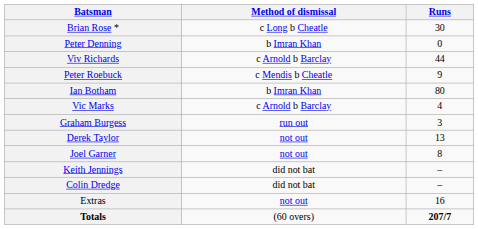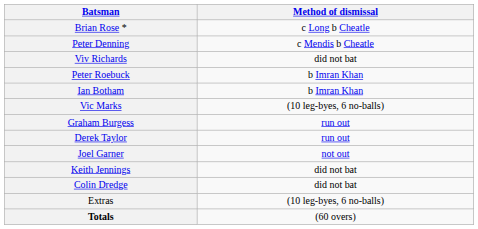- column: Runs | 30 | 0 | 44 | 9 | 80 | 4 | 3 | 13 | 8 | – | – | 16 | 207/7
Peter Denning | Method of dismissal: b Imran Khan -> c Mendis b Cheatle
Viv Richards | Method of dismissal: c Arnold b Barclay -> did not bat
Peter Roebuck | Method of dismissal: c Mendis b Cheatle -> b Imran Khan
Vic Marks | Method of dismissal: c Arnold b Barclay -> (10 leg-byes, 6 no-balls)
Derek Taylor | Method of dismissal: not out -> run out
Extras | Method of dismissal: not out -> (10 leg-byes, 6 no-balls)
